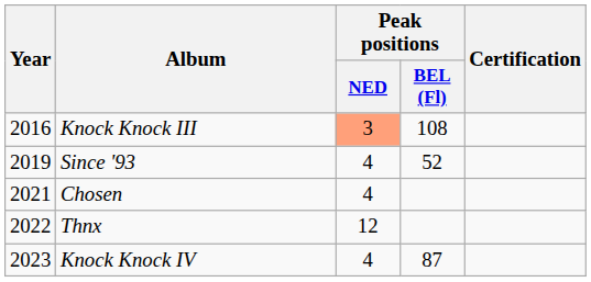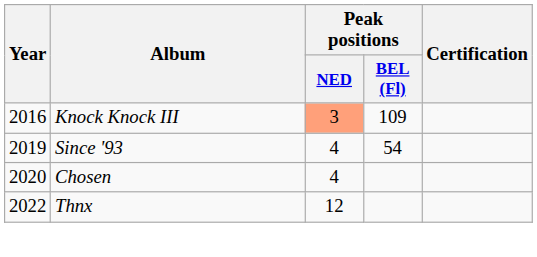Knock Knock III | Peak positions / BEL (Fl): 108 -> 109
Since '93 | Peak positions / BEL (Fl): 52 -> 54
Chosen | Year: 2021 -> 2020
- row: 2023 | Knock Knock IV | 4 | 87
